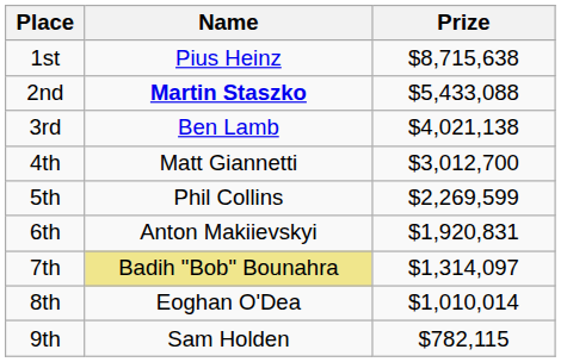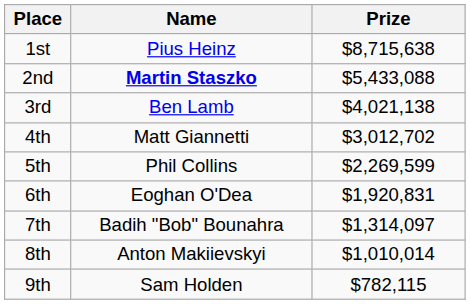4th | Prize: $3,012,700 -> $3,012,702
6th | Name: Anton Makiievskyi -> Eoghan O'Dea
7th | Name: khaki background -> no background
8th | Name: Eoghan O'Dea -> Anton Makiievskyi
